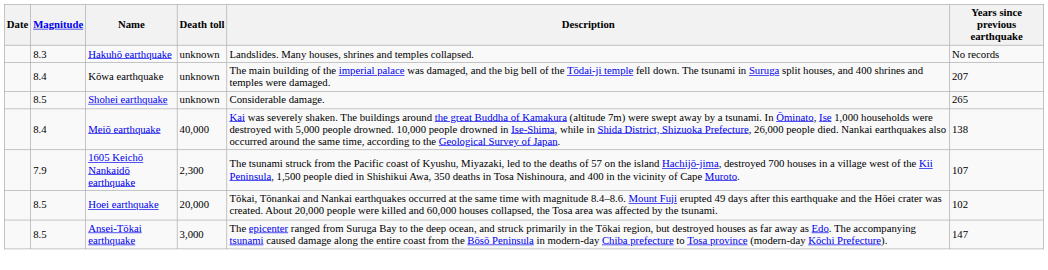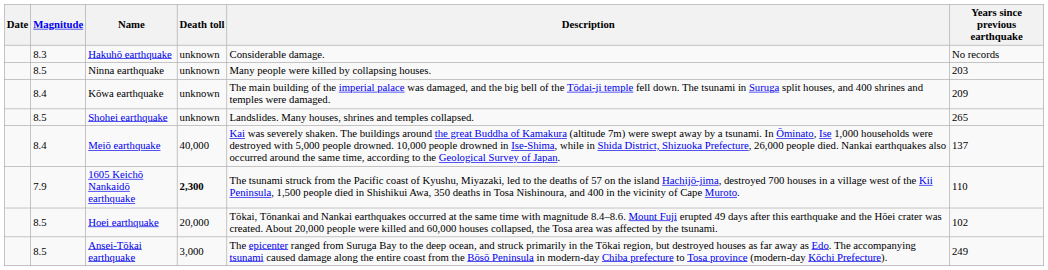Hakuhō earthquake | Description: Landslides. Many houses, shrines and temples collapsed. -> Considerable damage.
+ row: 8.5 | Ninna earthquake | unknown | Many people were killed by collapsing houses. | 203
Kōwa earthquake | Years since previous earthquake: 207 -> 209
Shohei earthquake | Description: Considerable damage. -> Landslides. Many houses, shrines and temples collapsed.
Meiō earthquake | Years since previous earthquake: 138 -> 137
1605 Keichō Nankaidō earthquake | Death toll: normal -> bold
1605 Keichō Nankaidō earthquake | Years since previous earthquake: 107 -> 110
Ansei-Tōkai earthquake | Years since previous earthquake: 147 -> 249
